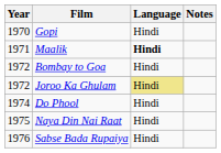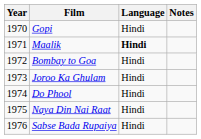Joroo Ka Ghulam | Year: 1972 -> 1973
Joroo Ka Ghulam | Language: khaki background -> no background
